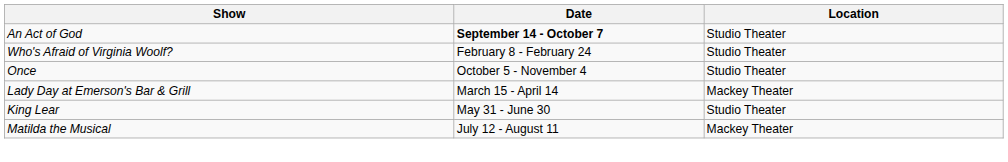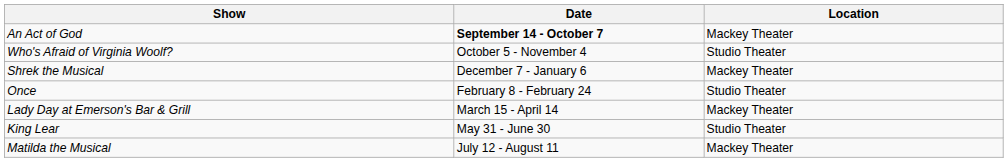An Act of God | Location: Studio Theater -> Mackey Theater
Who's Afraid of Virginia Woolf? | Date: February 8 - February 24 -> October 5 - November 4
+ row: Shrek the Musical | December 7 - January 6 | Mackey Theater
Once | Date: October 5 - November 4 -> February 8 - February 24
